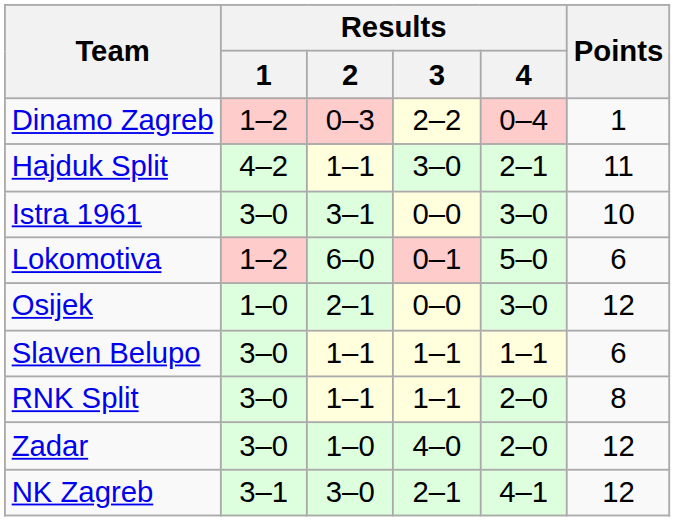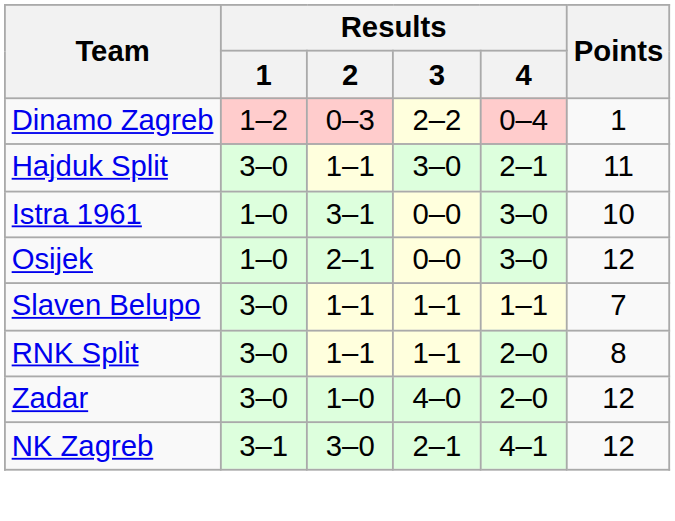Hajduk Split | Results / 1: 4–2 -> 3–0
Istra 1961 | Results / 1: 3–0 -> 1–0
- row: Lokomotiva | 1–2 | 6–0 | 0–1 | 5–0 | 6
Slaven Belupo | Points: 6 -> 7
